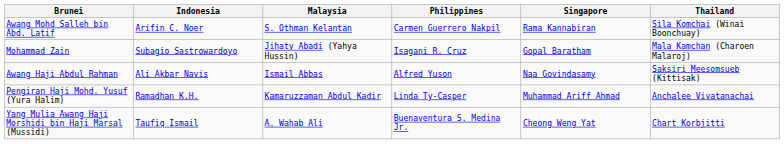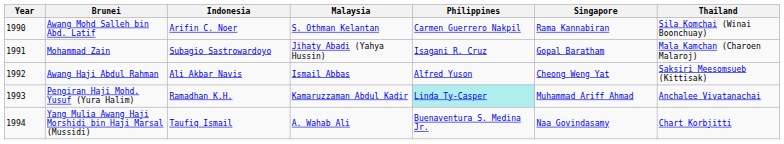+ column: Year | 1990 | 1991 | 1992 | 1993 | 1994
Awang Haji Abdul Rahman | Singapore: Naa Govindasamy -> Cheong Weng Yat
Pengiran Haji Mohd. Yusuf (Yura Halim) | Philippines: no background -> paleturquoise background
Yang Mulia Awang Haji Morshidi bin Haji Marsal (Mussidi) | Singapore: Cheong Weng Yat -> Naa Govindasamy
